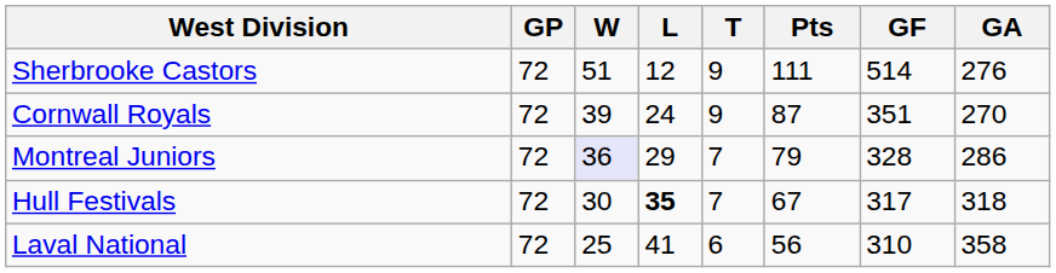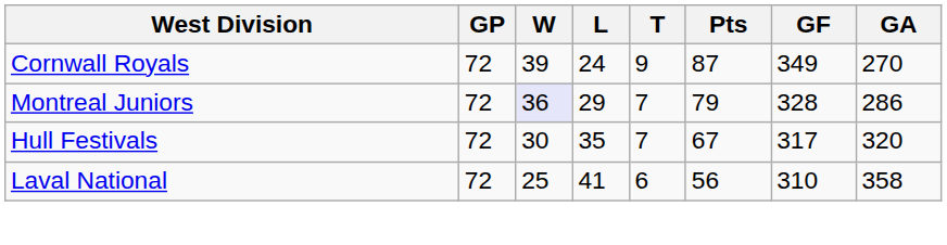- row: Sherbrooke Castors | 72 | 51 | 12 | 9 | 111 | 514 | 276
Cornwall Royals | GF: 351 -> 349
Hull Festivals | L: bold -> normal
Hull Festivals | GA: 318 -> 320
